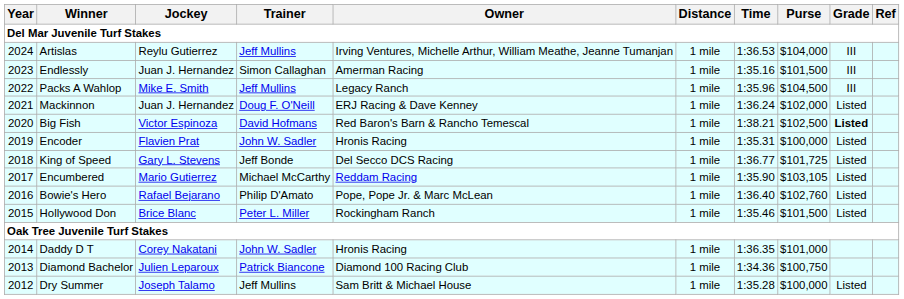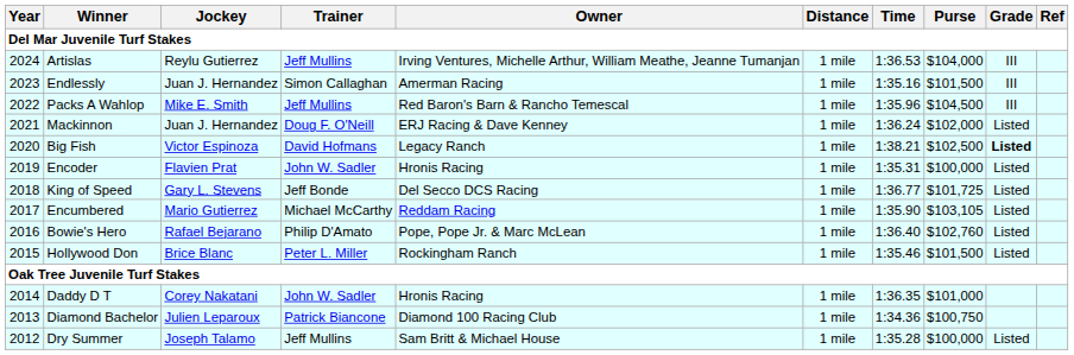Packs A Wahlop | Owner: Legacy Ranch -> Red Baron's Barn & Rancho Temescal
Big Fish | Owner: Red Baron's Barn & Rancho Temescal -> Legacy Ranch
